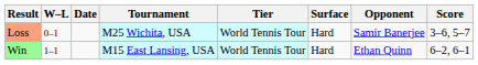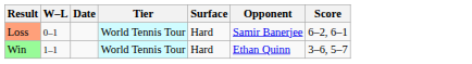- column: Tournament | M25 Wichita, USA | M15 East Lansing, USA
Loss | Score: 3–6, 5–7 -> 6–2, 6–1
Win | Score: 6–2, 6–1 -> 3–6, 5–7
